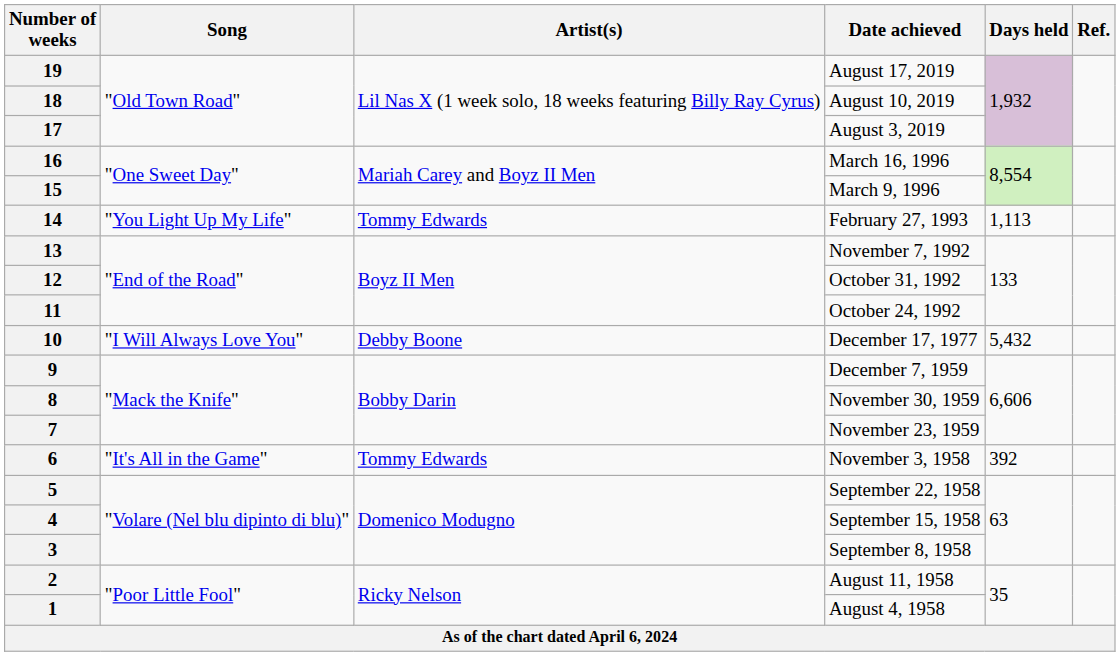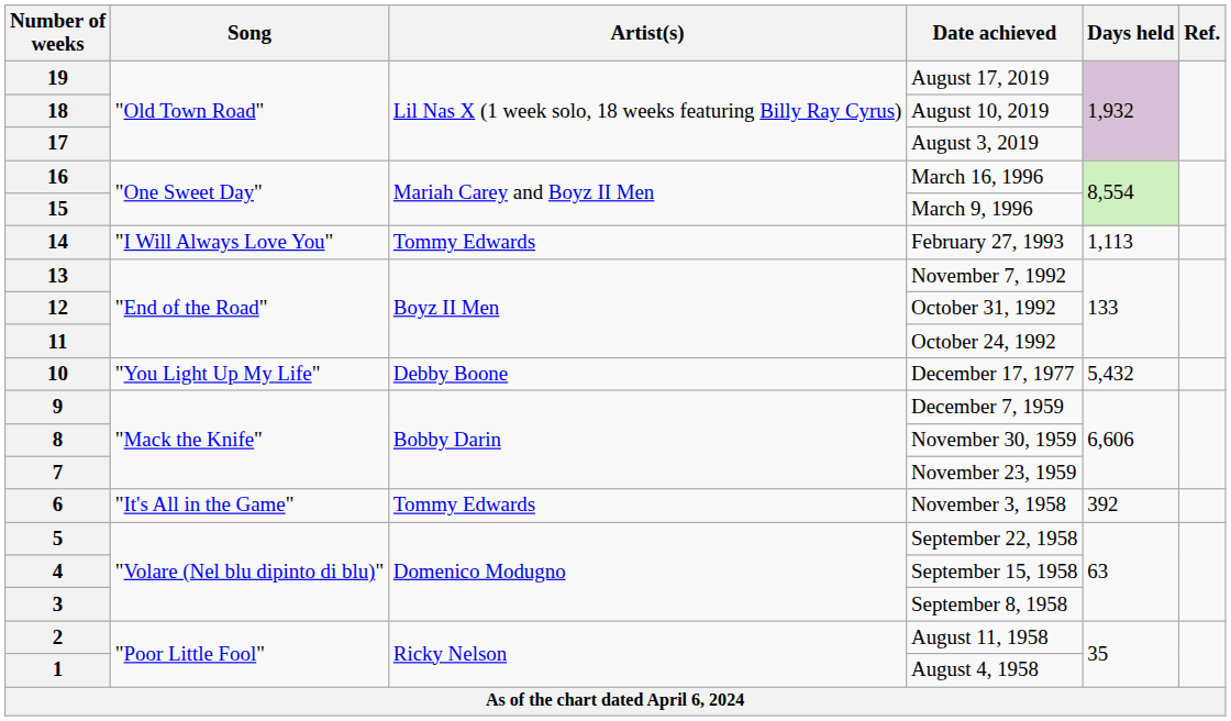14 | Song: "You Light Up My Life" -> "I Will Always Love You"
10 | Song: "I Will Always Love You" -> "You Light Up My Life"
